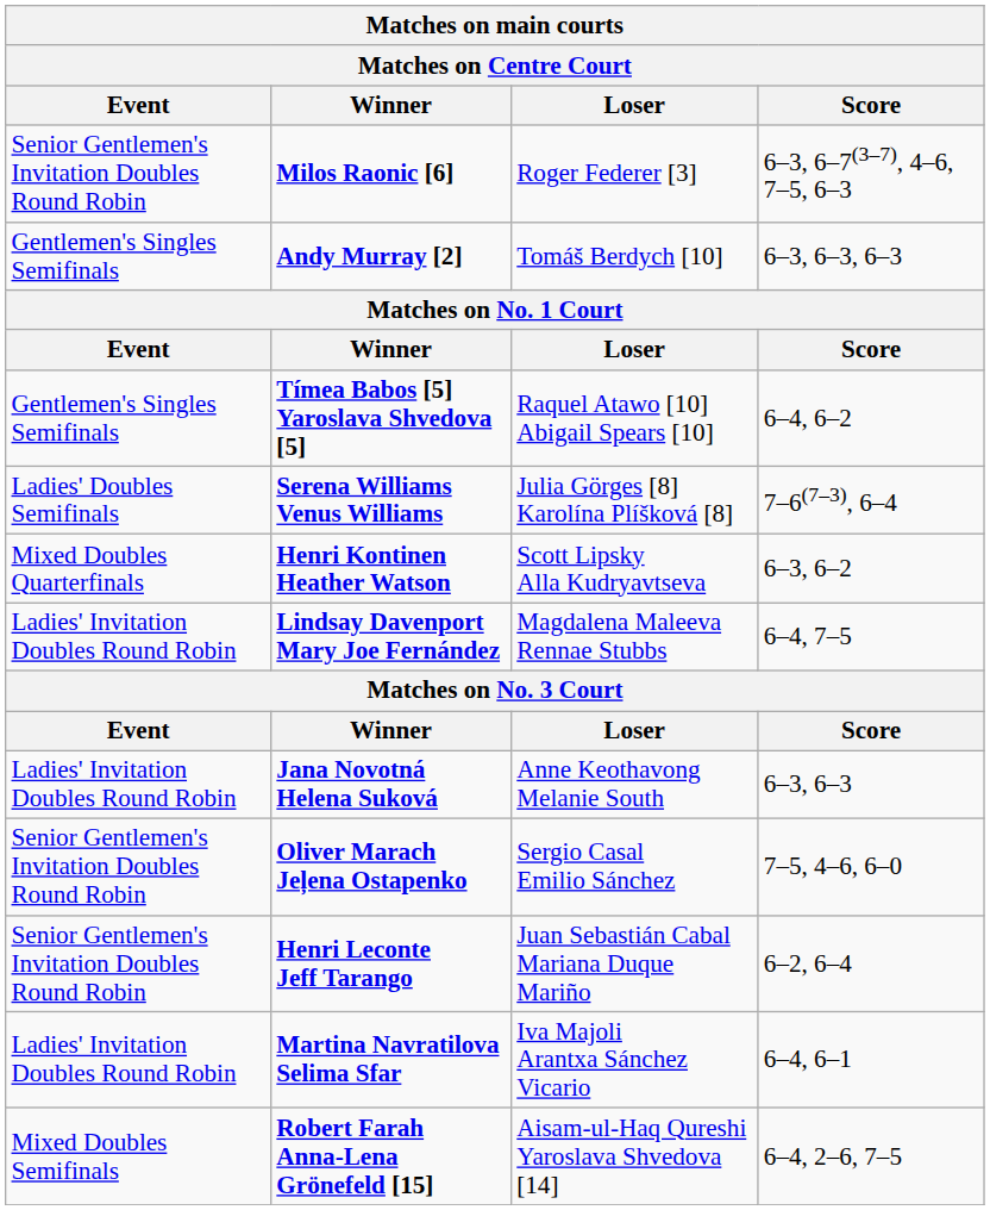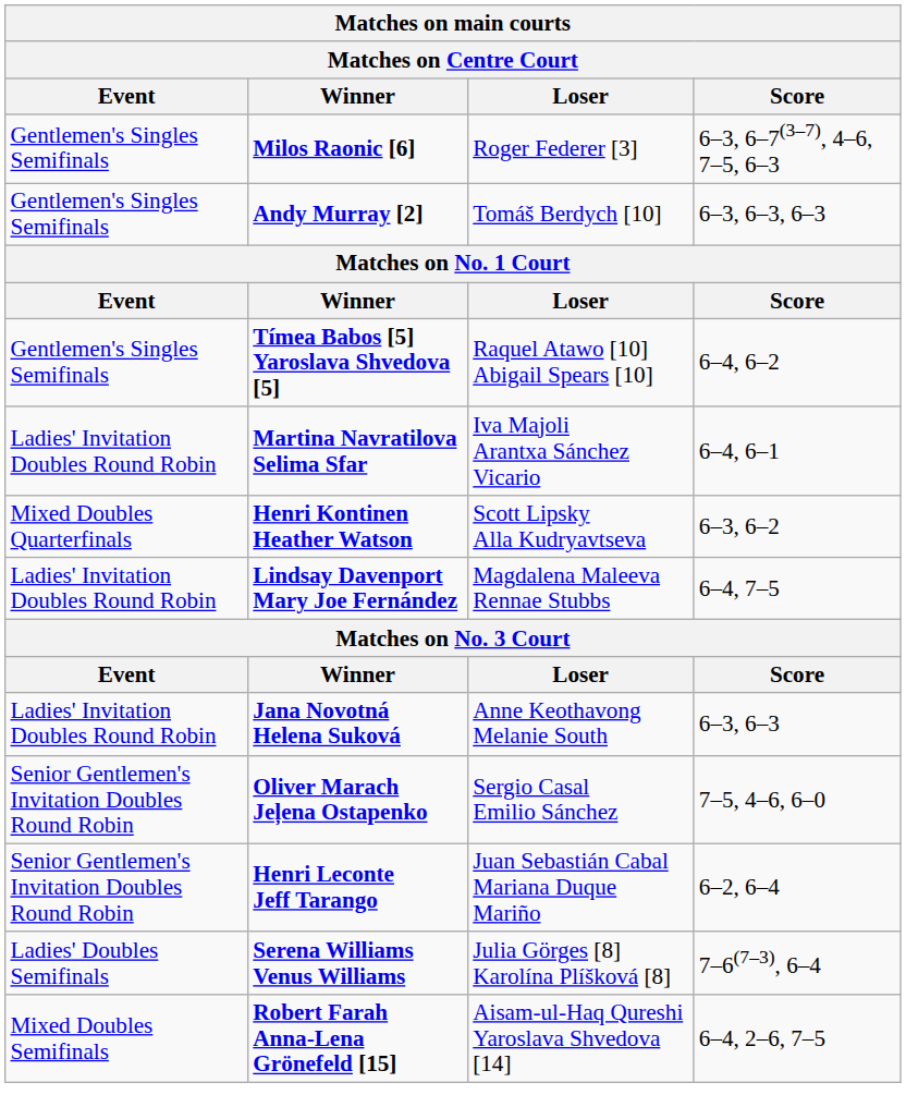Milos Raonic [6] | Event: Senior Gentlemen's Invitation Doubles Round Robin -> Gentlemen's Singles Semifinals
rows swapped: Serena Williams Venus Williams <-> Martina Navratilova Selima Sfar
